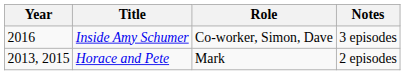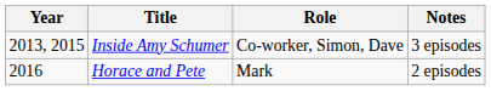Inside Amy Schumer | Year: 2016 -> 2013, 2015
Horace and Pete | Year: 2013, 2015 -> 2016
